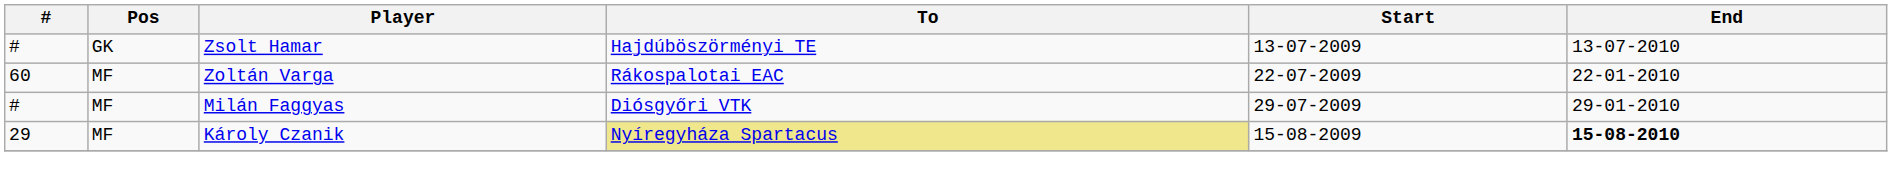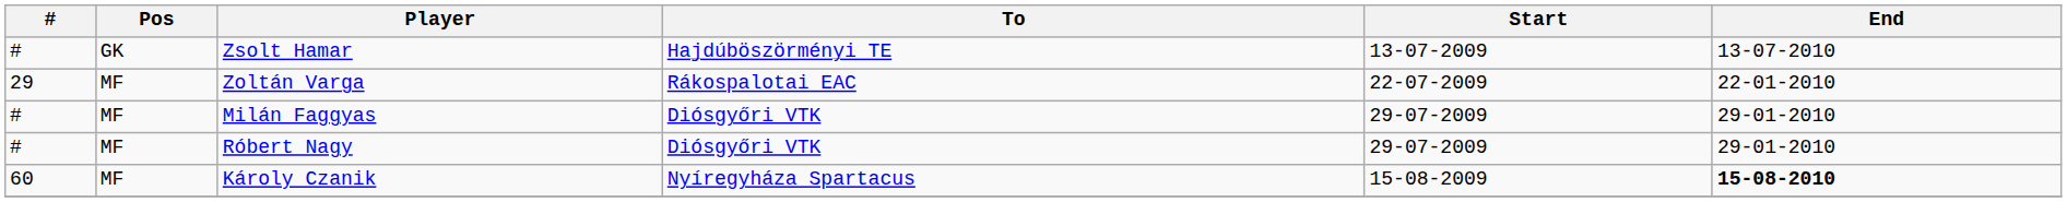Zoltán Varga | #: 60 -> 29
+ row: # | MF | Róbert Nagy | Diósgyőri VTK | 29-07-2009 | 29-01-2010
Károly Czanik | #: 29 -> 60
Károly Czanik | To: khaki background -> no background
